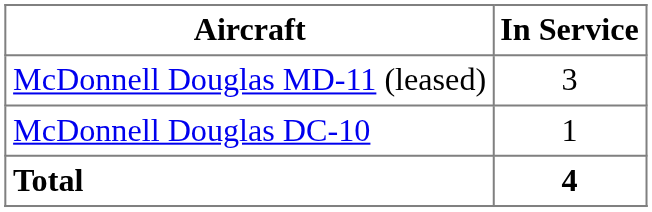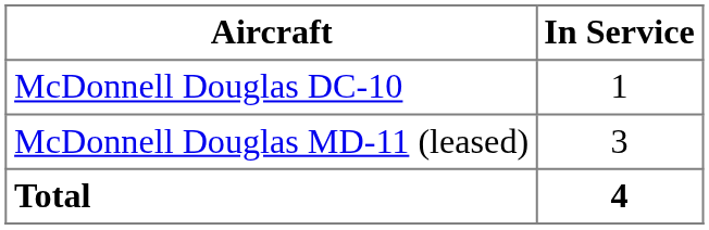rows swapped: McDonnell Douglas DC-10 <-> McDonnell Douglas MD-11 (leased)
